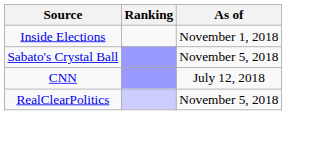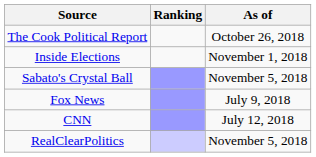+ row: The Cook Political Report | October 26, 2018
+ row: Fox News | July 9, 2018
